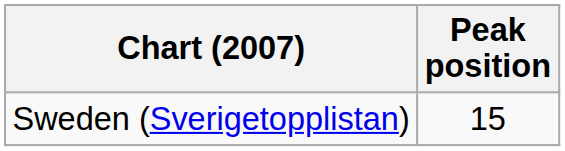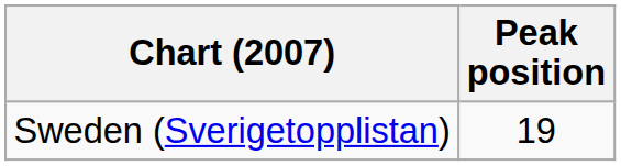Sweden (Sverigetopplistan) | Peak position: 15 -> 19
